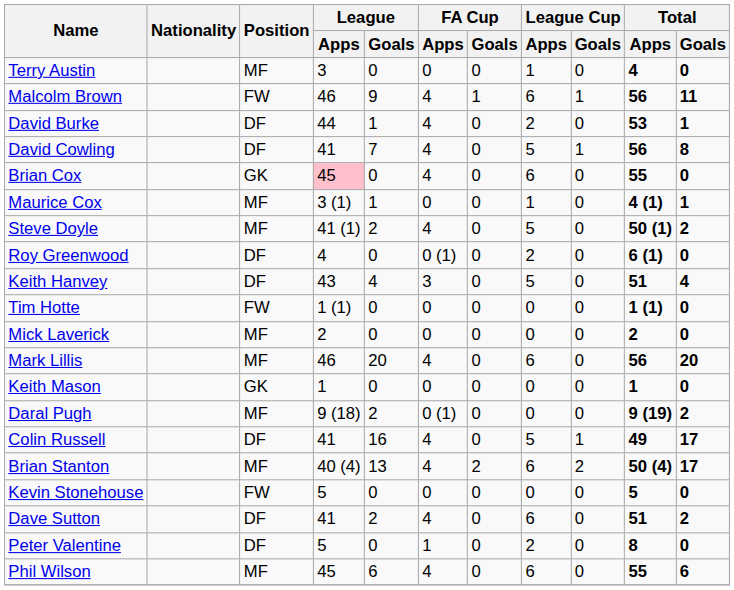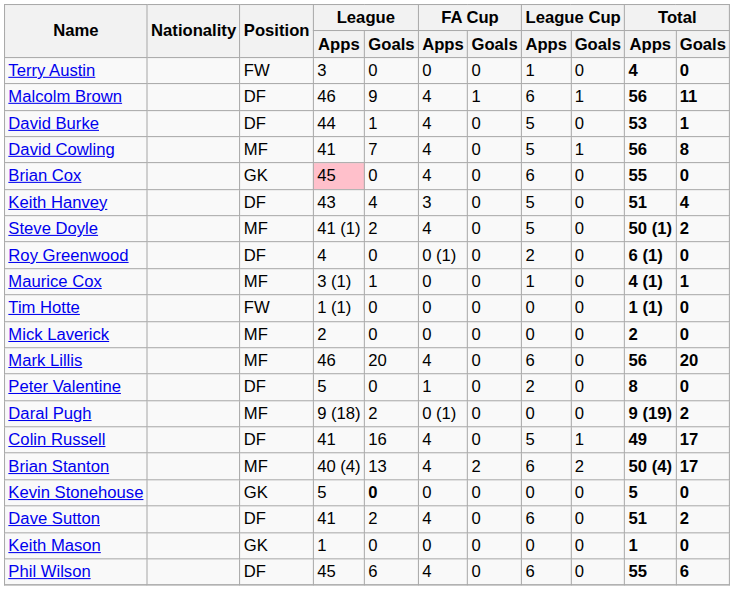Terry Austin | Position: MF -> FW
Malcolm Brown | Position: FW -> DF
David Burke | League Cup / Apps: 2 -> 5
David Cowling | Position: DF -> MF
rows swapped: Maurice Cox <-> Keith Hanvey
rows swapped: Keith Mason <-> Peter Valentine
Kevin Stonehouse | Position: FW -> GK
Kevin Stonehouse | League / Goals: normal -> bold
Phil Wilson | Position: MF -> DF
